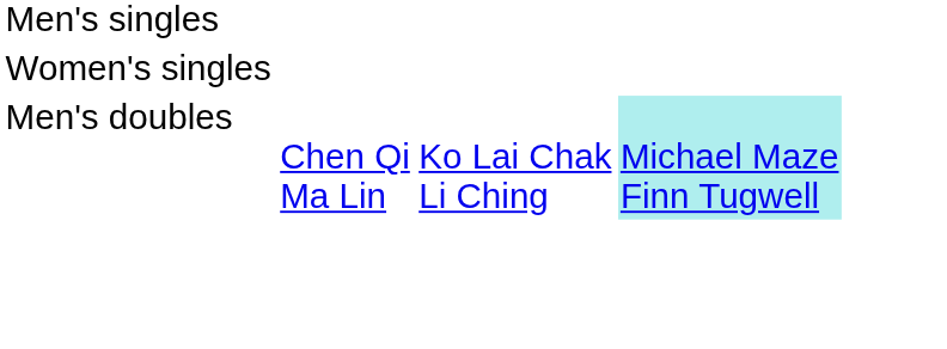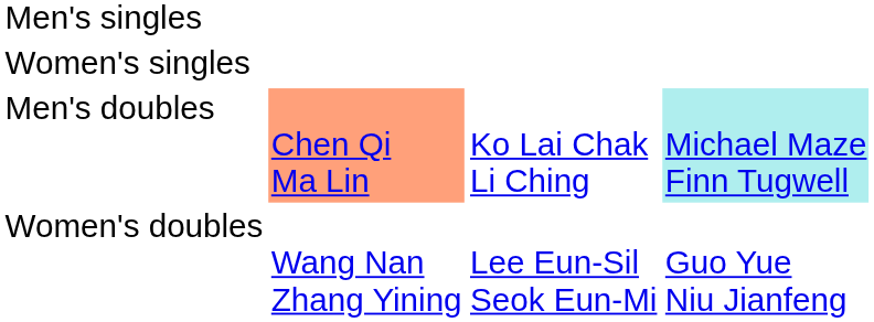Men's doubles | column 2: no background -> lightsalmon background
+ row: Women's doubles | Wang Nan Zhang Yining | Lee Eun-Sil Seok Eun-Mi | Guo Yue Niu Jianfeng
